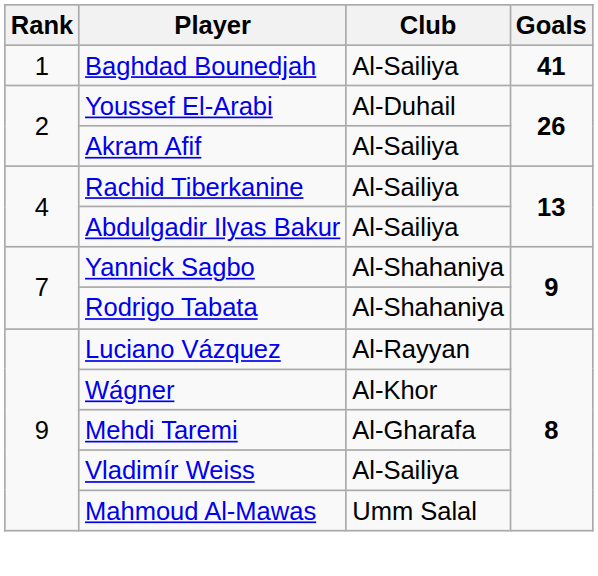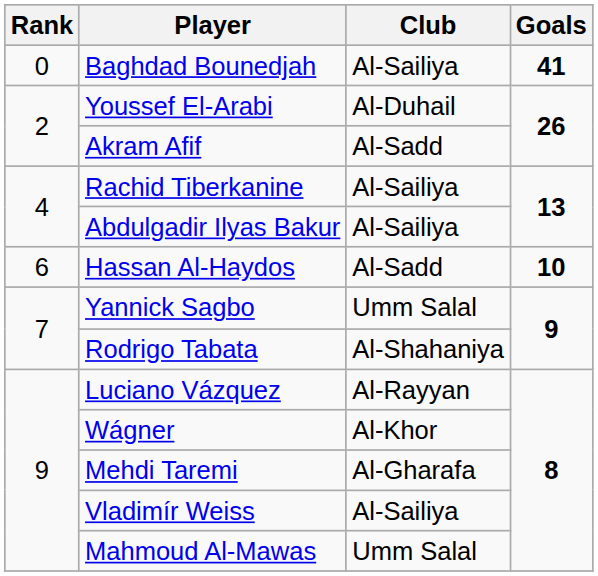Baghdad Bounedjah | Rank: 1 -> 0
Akram Afif | Club: Al-Sailiya -> Al-Sadd
+ row: 6 | Hassan Al-Haydos | Al-Sadd | 10
Yannick Sagbo | Club: Al-Shahaniya -> Umm Salal
